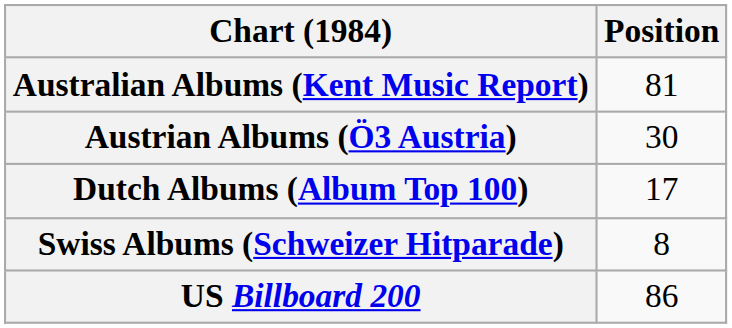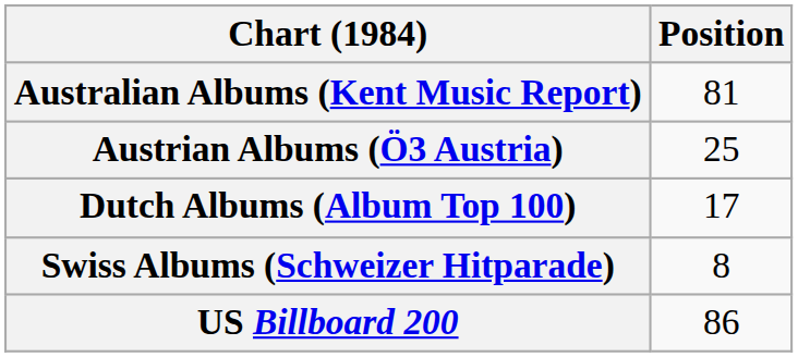Austrian Albums (Ö3 Austria) | Position: 30 -> 25
